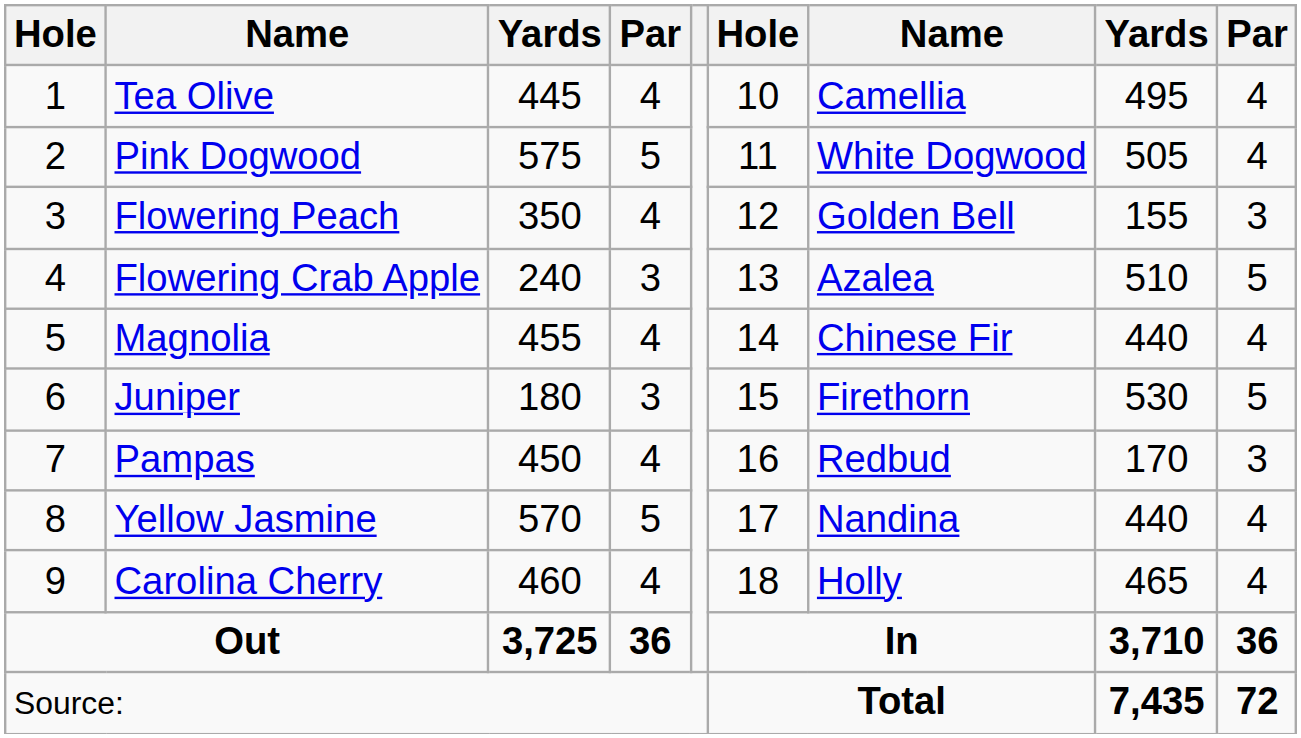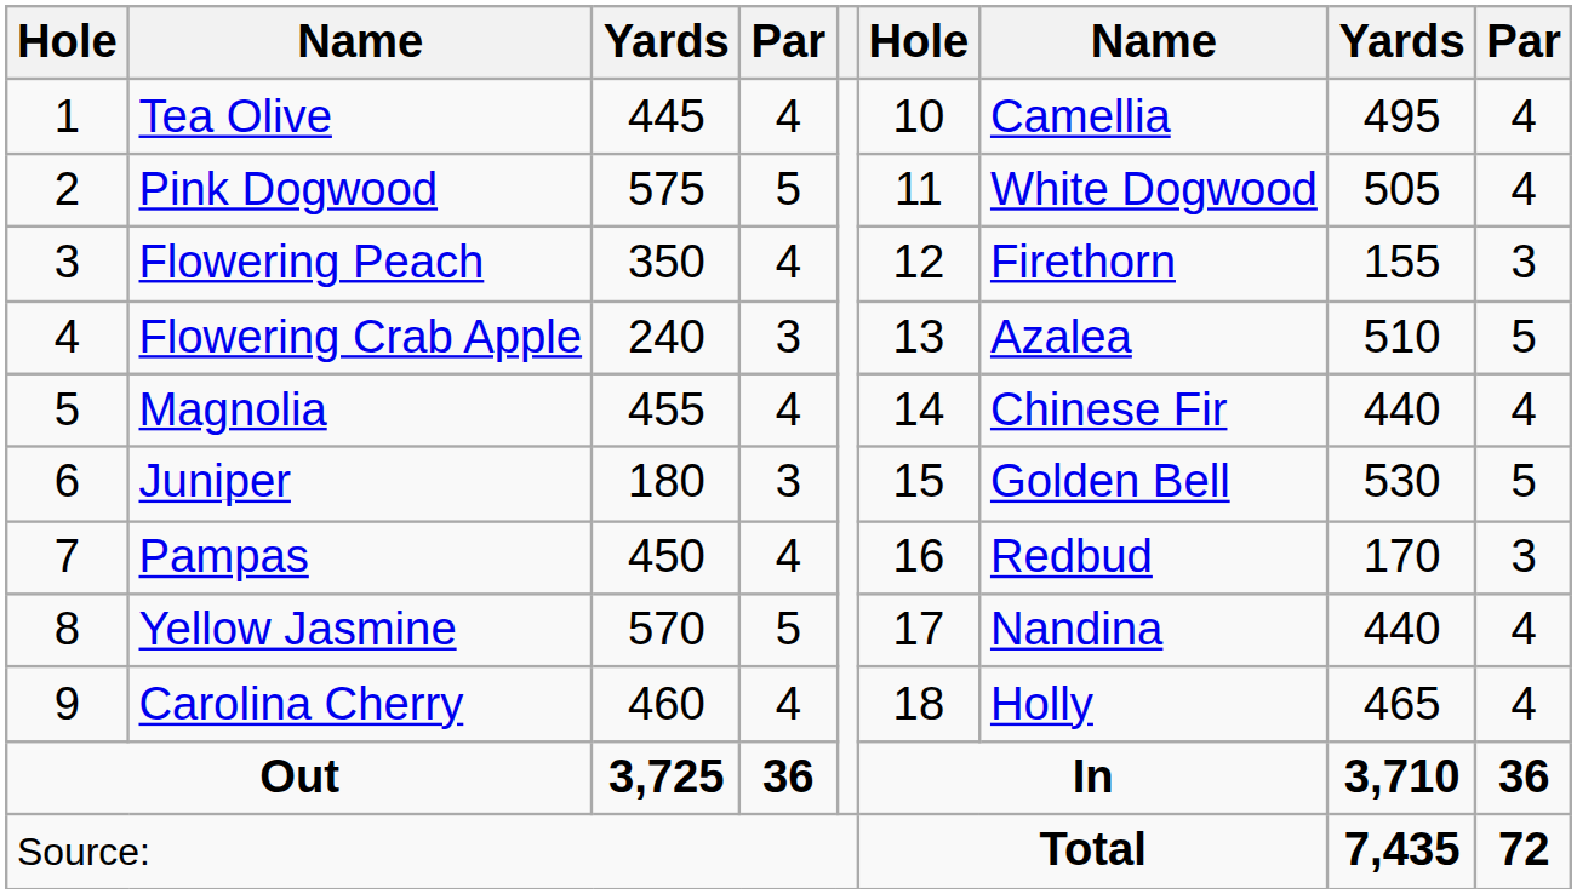Flowering Peach | column 7: Golden Bell -> Firethorn
Juniper | column 7: Firethorn -> Golden Bell
